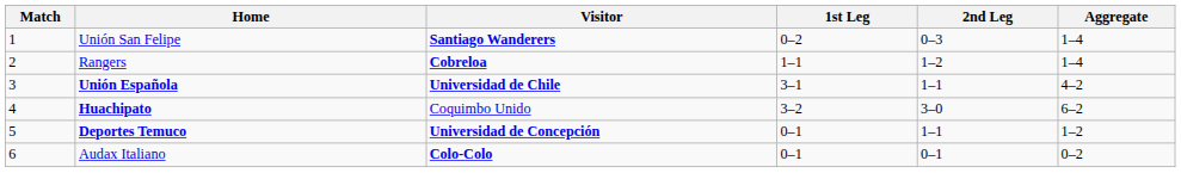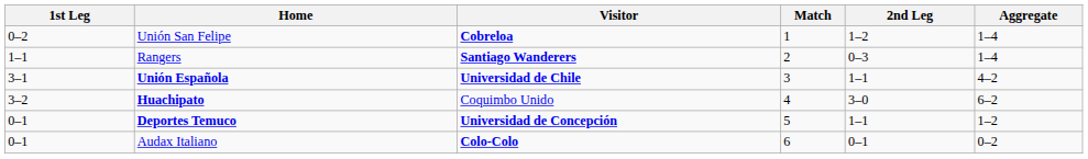columns swapped: Match <-> 1st Leg
Unión San Felipe | Visitor: Santiago Wanderers -> Cobreloa
Unión San Felipe | 2nd Leg: 0–3 -> 1–2
Rangers | Visitor: Cobreloa -> Santiago Wanderers
Rangers | 2nd Leg: 1–2 -> 0–3
